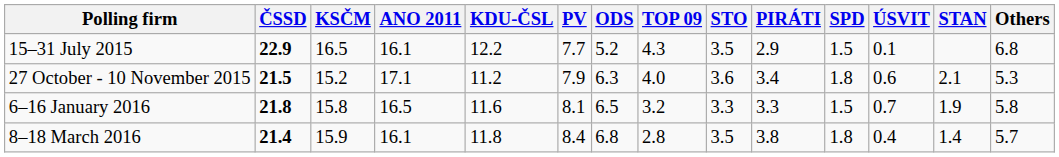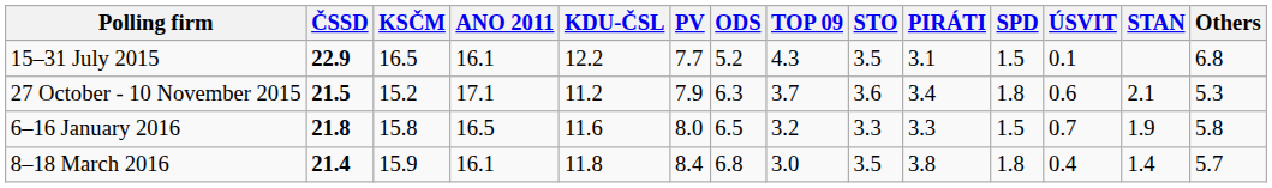15–31 July 2015 | PIRÁTI: 2.9 -> 3.1
27 October - 10 November 2015 | TOP 09: 4.0 -> 3.7
6–16 January 2016 | PV: 8.1 -> 8.0
8–18 March 2016 | TOP 09: 2.8 -> 3.0
